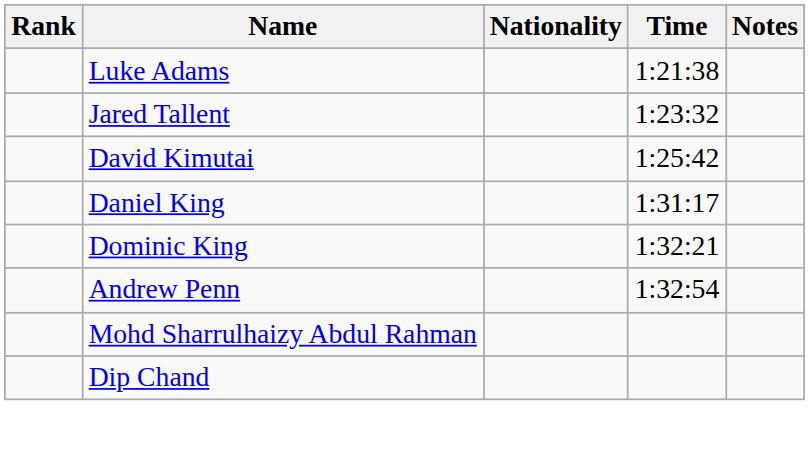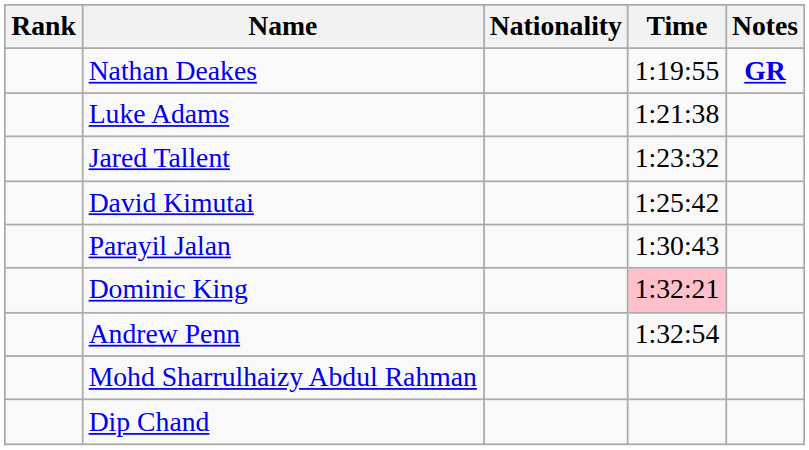+ row: Nathan Deakes | 1:19:55 | GR
+ row: Parayil Jalan | 1:30:43
- row: Daniel King | 1:31:17
Dominic King | Time: no background -> pink background
